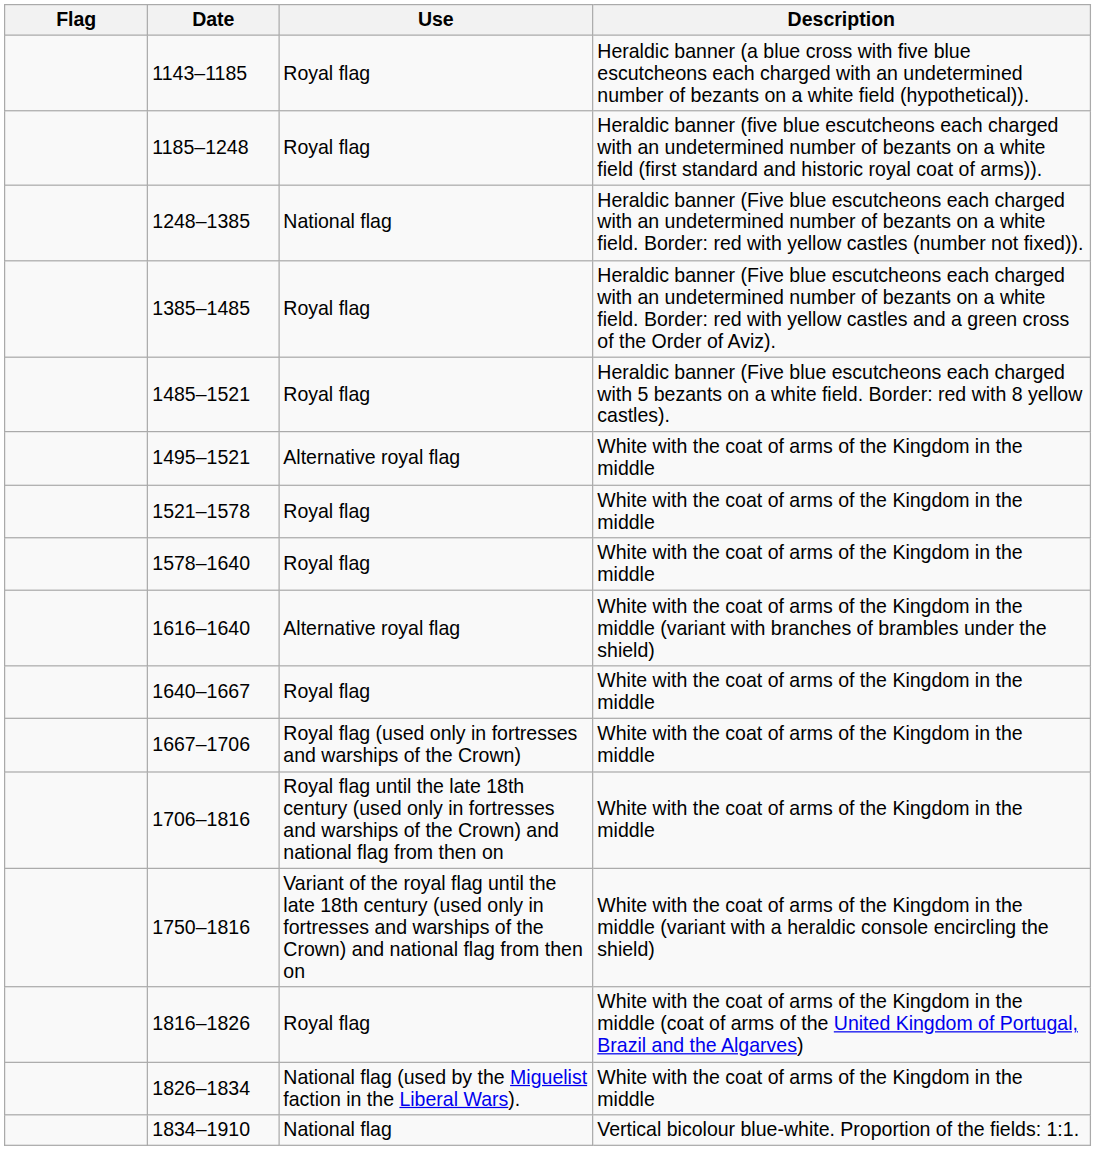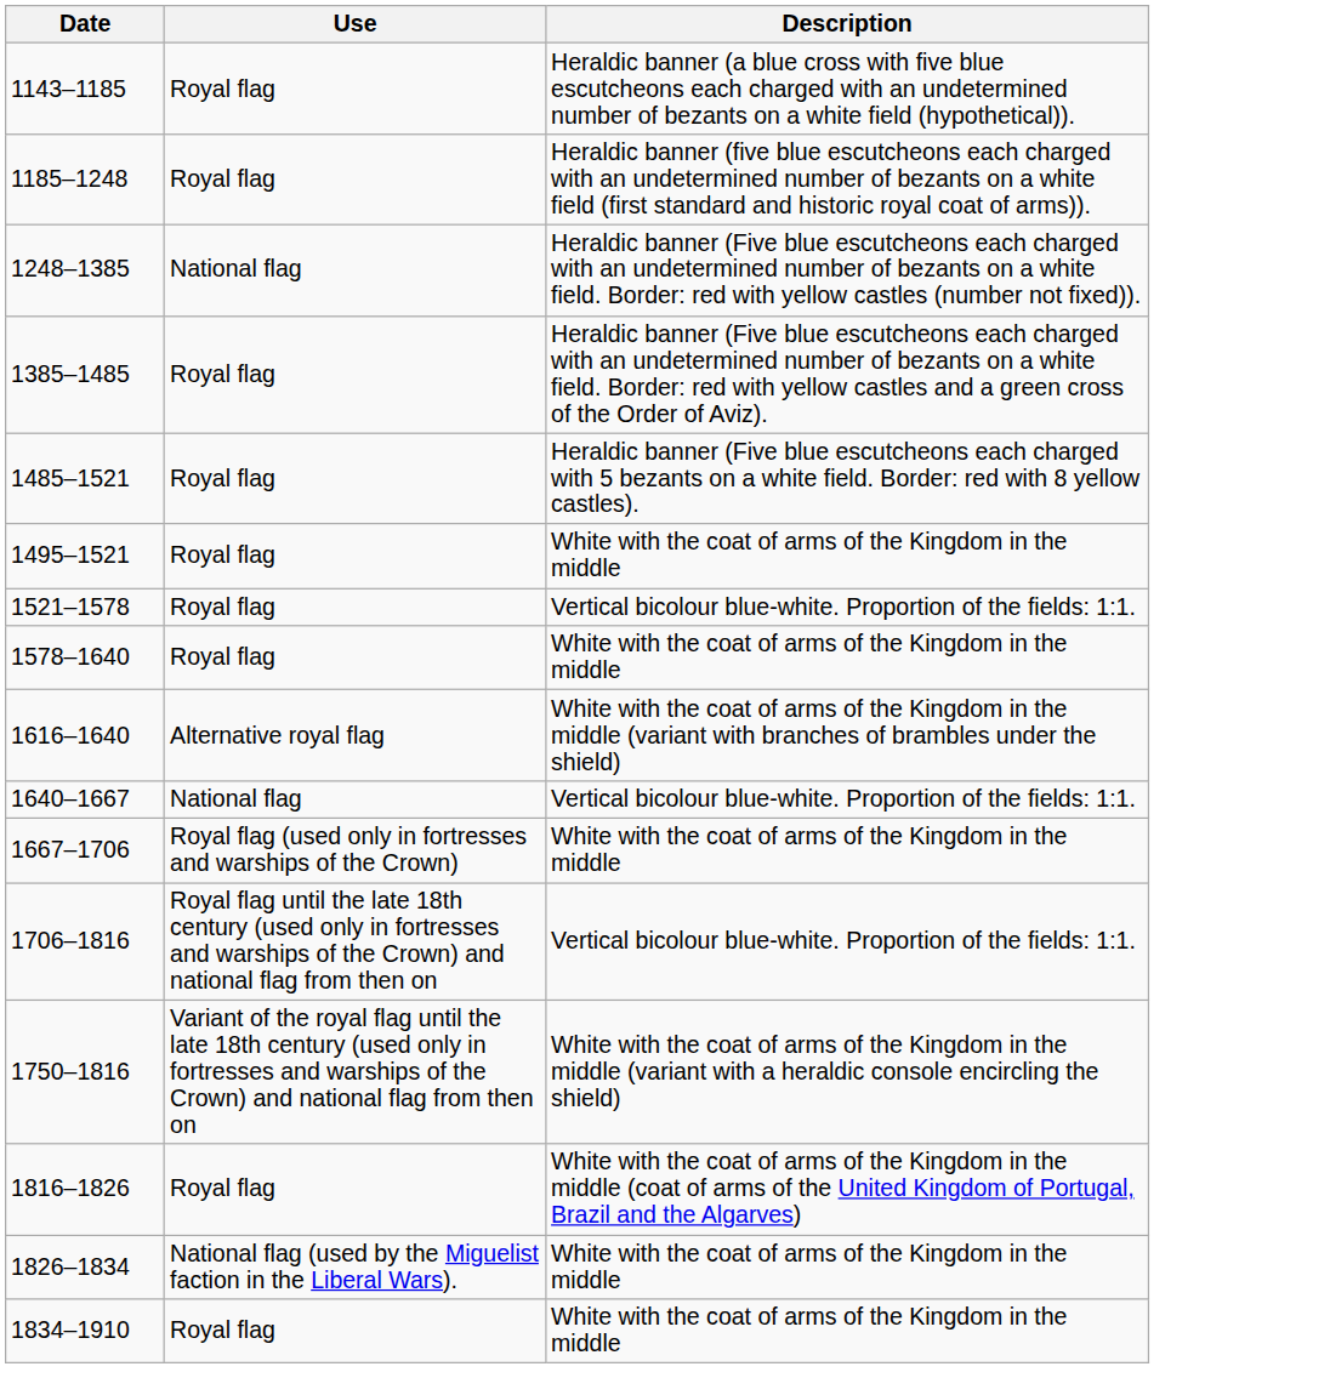- column: Flag
1495–1521 | Use: Alternative royal flag -> Royal flag
1521–1578 | Description: White with the coat of arms of the Kingdom in the middle -> Vertical bicolour blue-white. Proportion of the fields: 1:1.
1640–1667 | Use: Royal flag -> National flag
1640–1667 | Description: White with the coat of arms of the Kingdom in the middle -> Vertical bicolour blue-white. Proportion of the fields: 1:1.
1706–1816 | Description: White with the coat of arms of the Kingdom in the middle -> Vertical bicolour blue-white. Proportion of the fields: 1:1.
1834–1910 | Use: National flag -> Royal flag
1834–1910 | Description: Vertical bicolour blue-white. Proportion of the fields: 1:1. -> White with the coat of arms of the Kingdom in the middle
